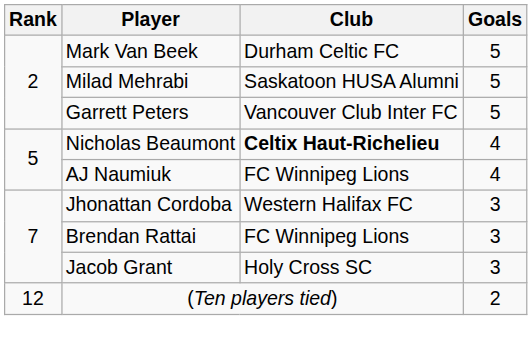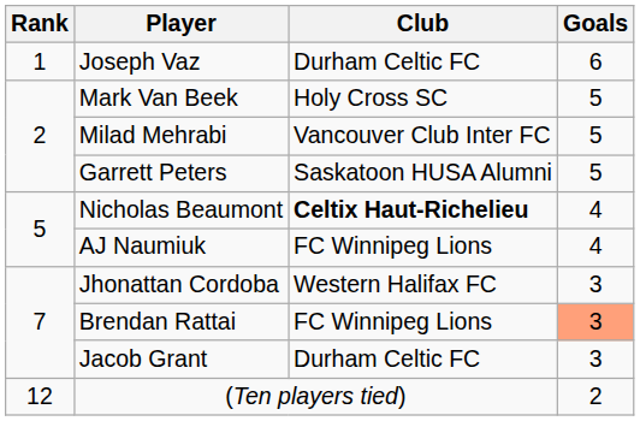+ row: 1 | Joseph Vaz | Durham Celtic FC | 6
Mark Van Beek | Club: Durham Celtic FC -> Holy Cross SC
Milad Mehrabi | Club: Saskatoon HUSA Alumni -> Vancouver Club Inter FC
Garrett Peters | Club: Vancouver Club Inter FC -> Saskatoon HUSA Alumni
Brendan Rattai | Goals: no background -> lightsalmon background
Jacob Grant | Club: Holy Cross SC -> Durham Celtic FC
